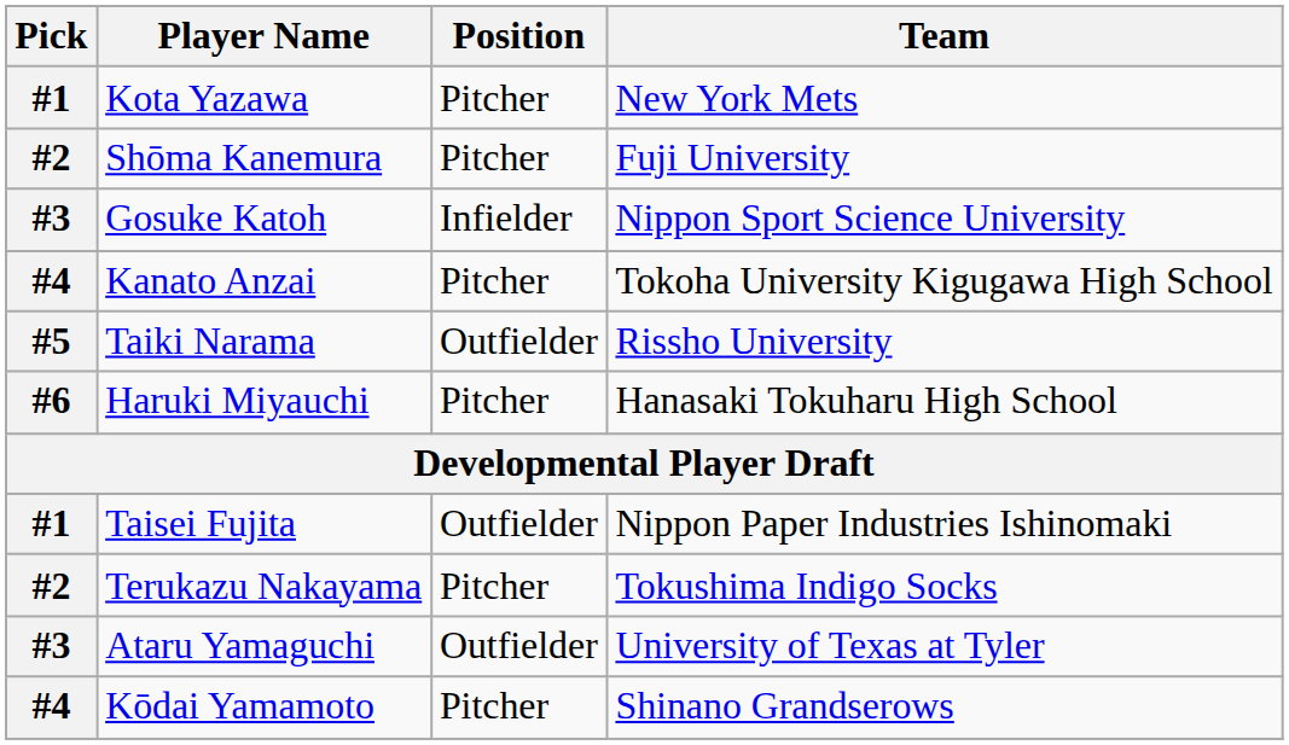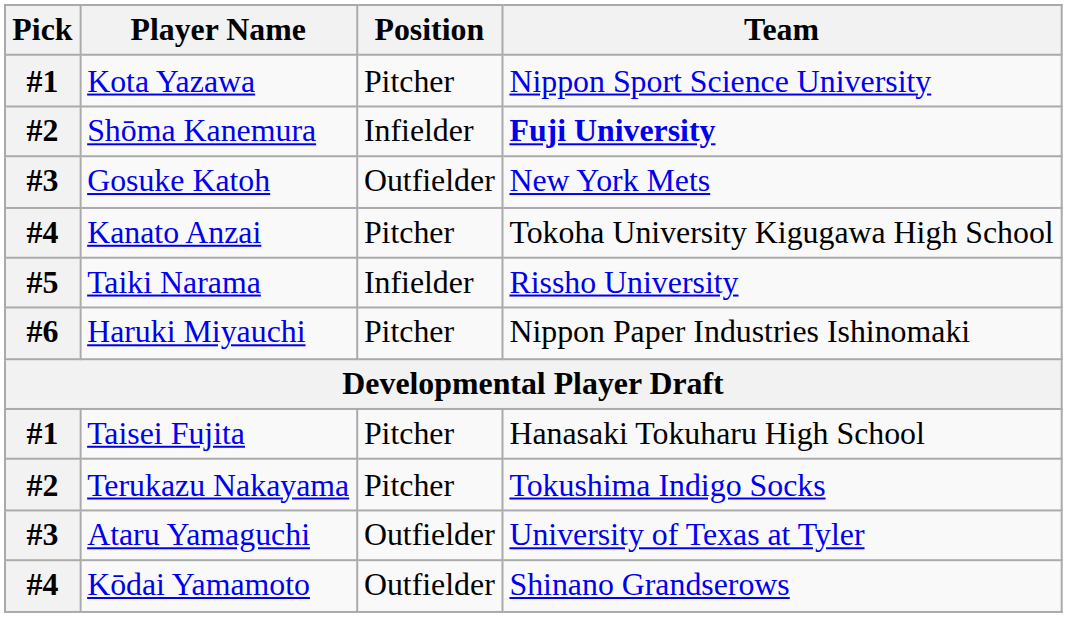Kota Yazawa | Team: New York Mets -> Nippon Sport Science University
Shōma Kanemura | Position: Pitcher -> Infielder
Shōma Kanemura | Team: normal -> bold
Gosuke Katoh | Position: Infielder -> Outfielder
Gosuke Katoh | Team: Nippon Sport Science University -> New York Mets
Taiki Narama | Position: Outfielder -> Infielder
Haruki Miyauchi | Team: Hanasaki Tokuharu High School -> Nippon Paper Industries Ishinomaki
Taisei Fujita | Position: Outfielder -> Pitcher
Taisei Fujita | Team: Nippon Paper Industries Ishinomaki -> Hanasaki Tokuharu High School
Kōdai Yamamoto | Position: Pitcher -> Outfielder
